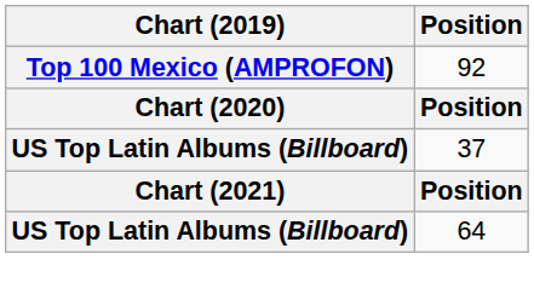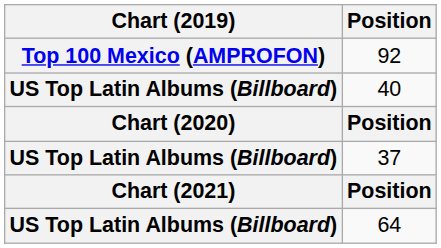+ row: US Top Latin Albums (Billboard) | 40
